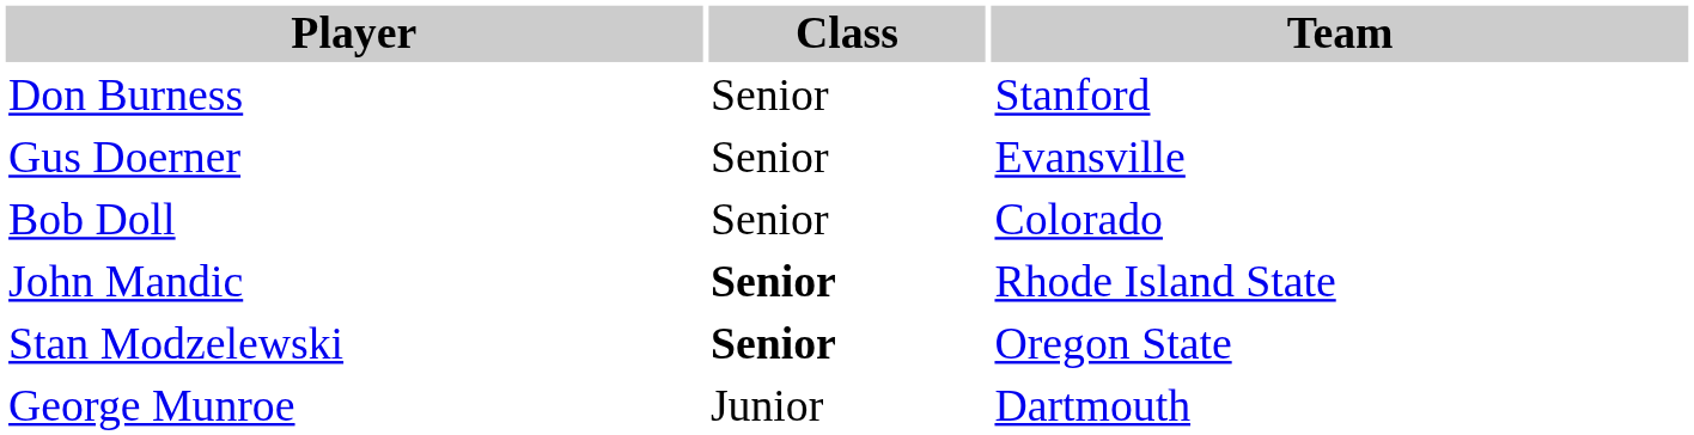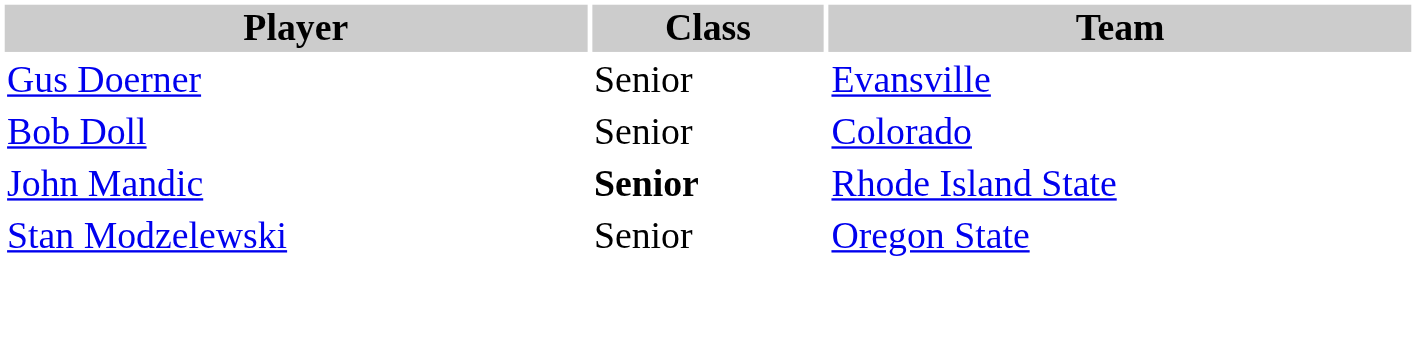- row: Don Burness | Senior | Stanford
Stan Modzelewski | Class: bold -> normal
- row: George Munroe | Junior | Dartmouth
